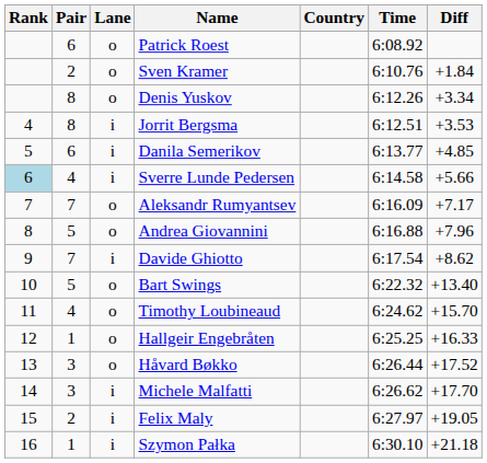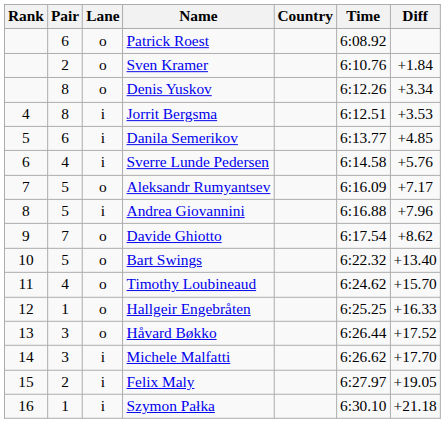Sverre Lunde Pedersen | Rank: lightblue background -> no background
Sverre Lunde Pedersen | Diff: +5.66 -> +5.76
Aleksandr Rumyantsev | Pair: 7 -> 5
Andrea Giovannini | Lane: o -> i
Davide Ghiotto | Lane: i -> o
